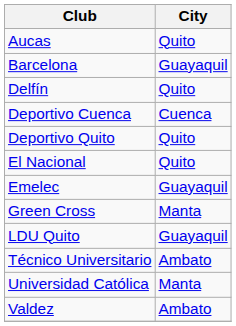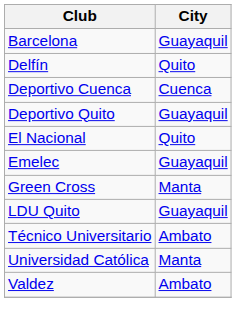- row: Aucas | Quito
Deportivo Quito | City: Quito -> Guayaquil
